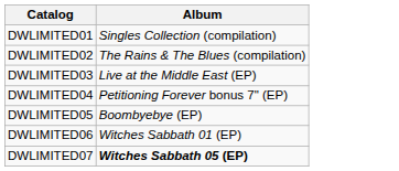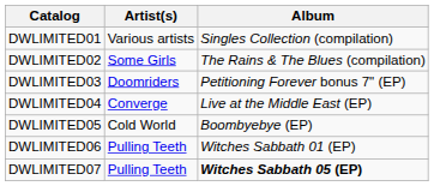+ column: Artist(s) | Various artists | Some Girls | Doomriders | Converge | Cold World | Pulling Teeth | Pulling Teeth
DWLIMITED03 | Album: Live at the Middle East (EP) -> Petitioning Forever bonus 7" (EP)
DWLIMITED04 | Album: Petitioning Forever bonus 7" (EP) -> Live at the Middle East (EP)
